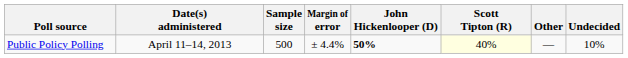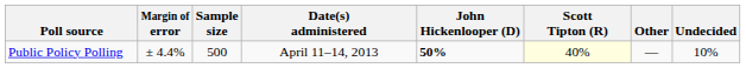columns swapped: Date(s) administered <-> Margin of error
